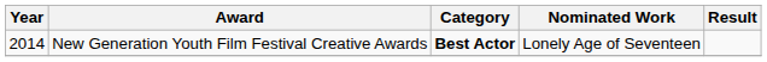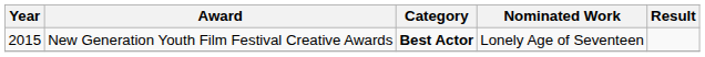New Generation Youth Film Festival Creative Awards | Year: 2014 -> 2015
